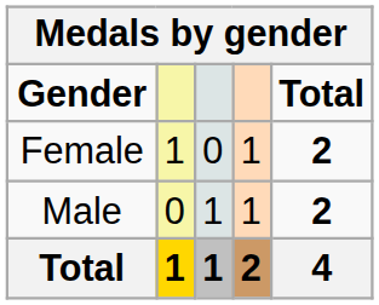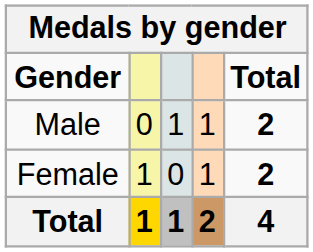rows swapped: Male <-> Female
